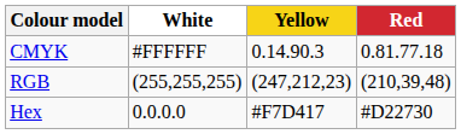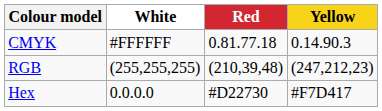columns swapped: Red <-> Yellow
